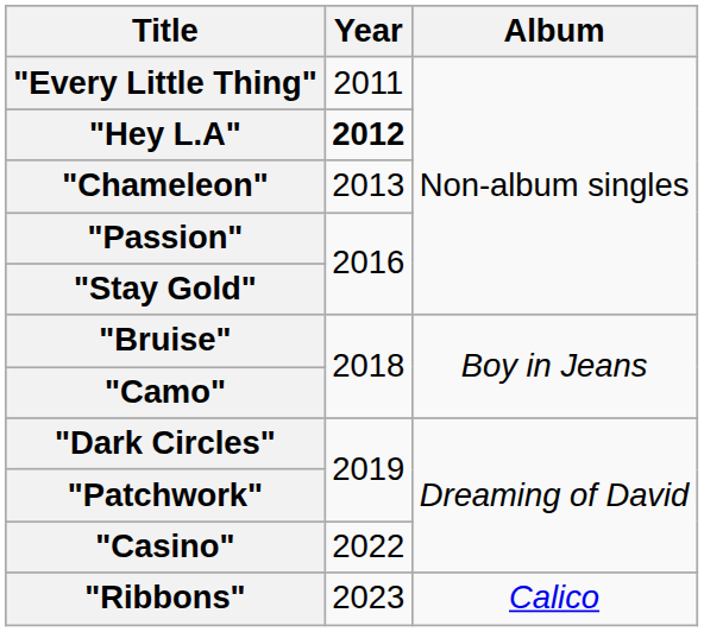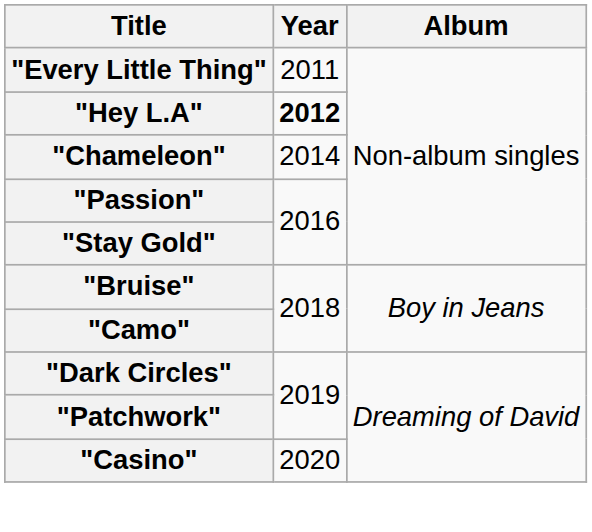"Chameleon" | Year: 2013 -> 2014
"Casino" | Year: 2022 -> 2020
- row: "Ribbons" | 2023 | Calico
